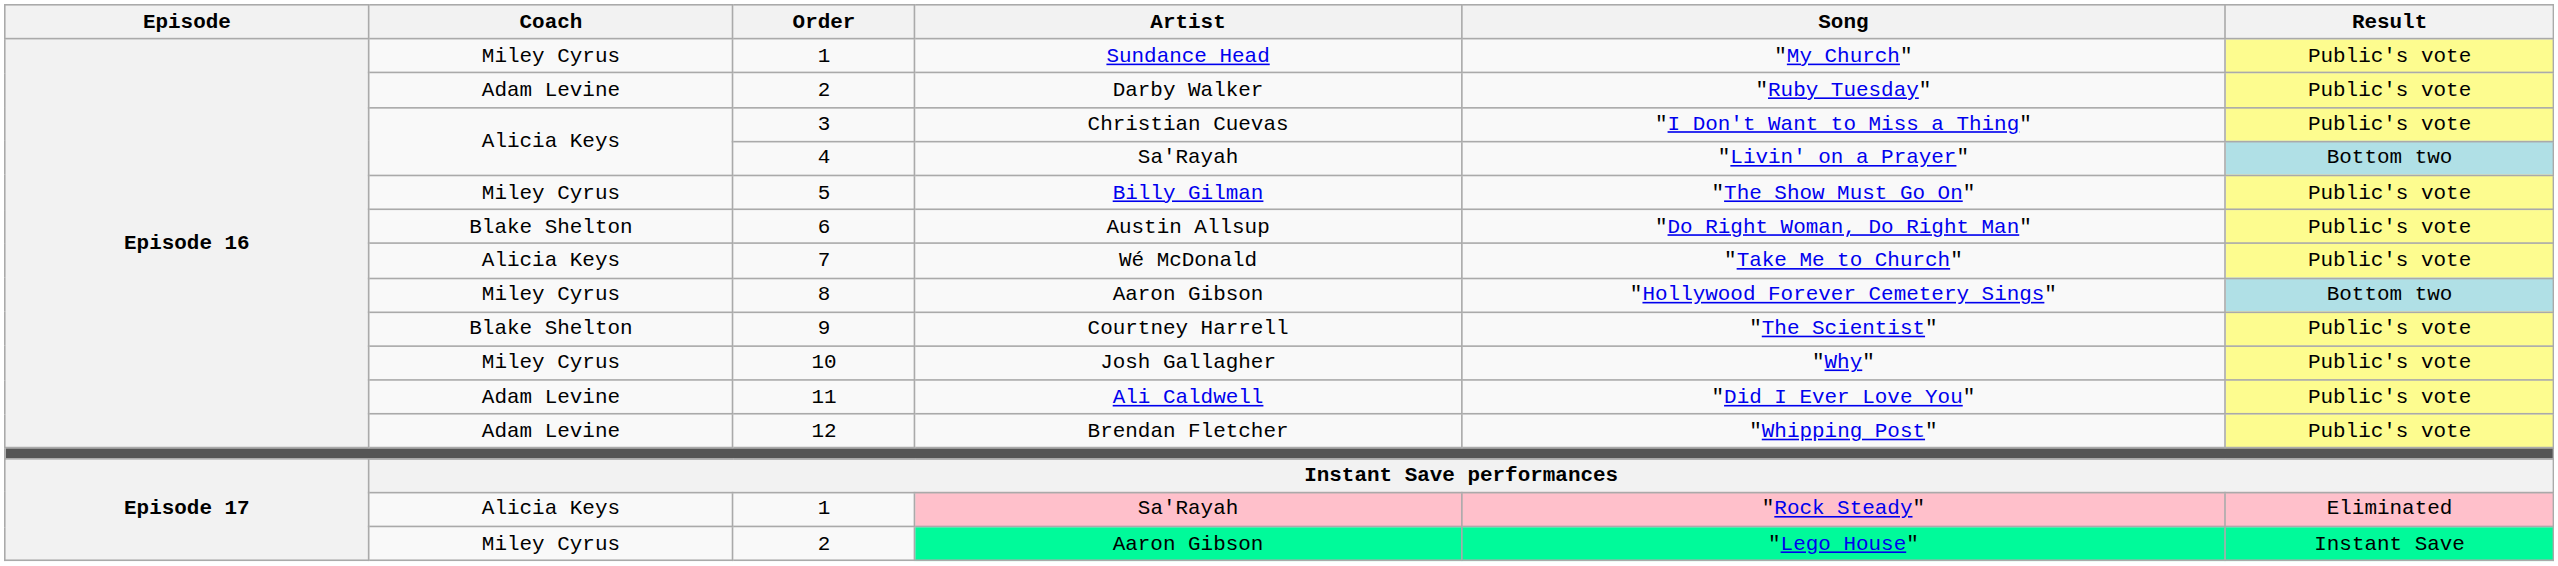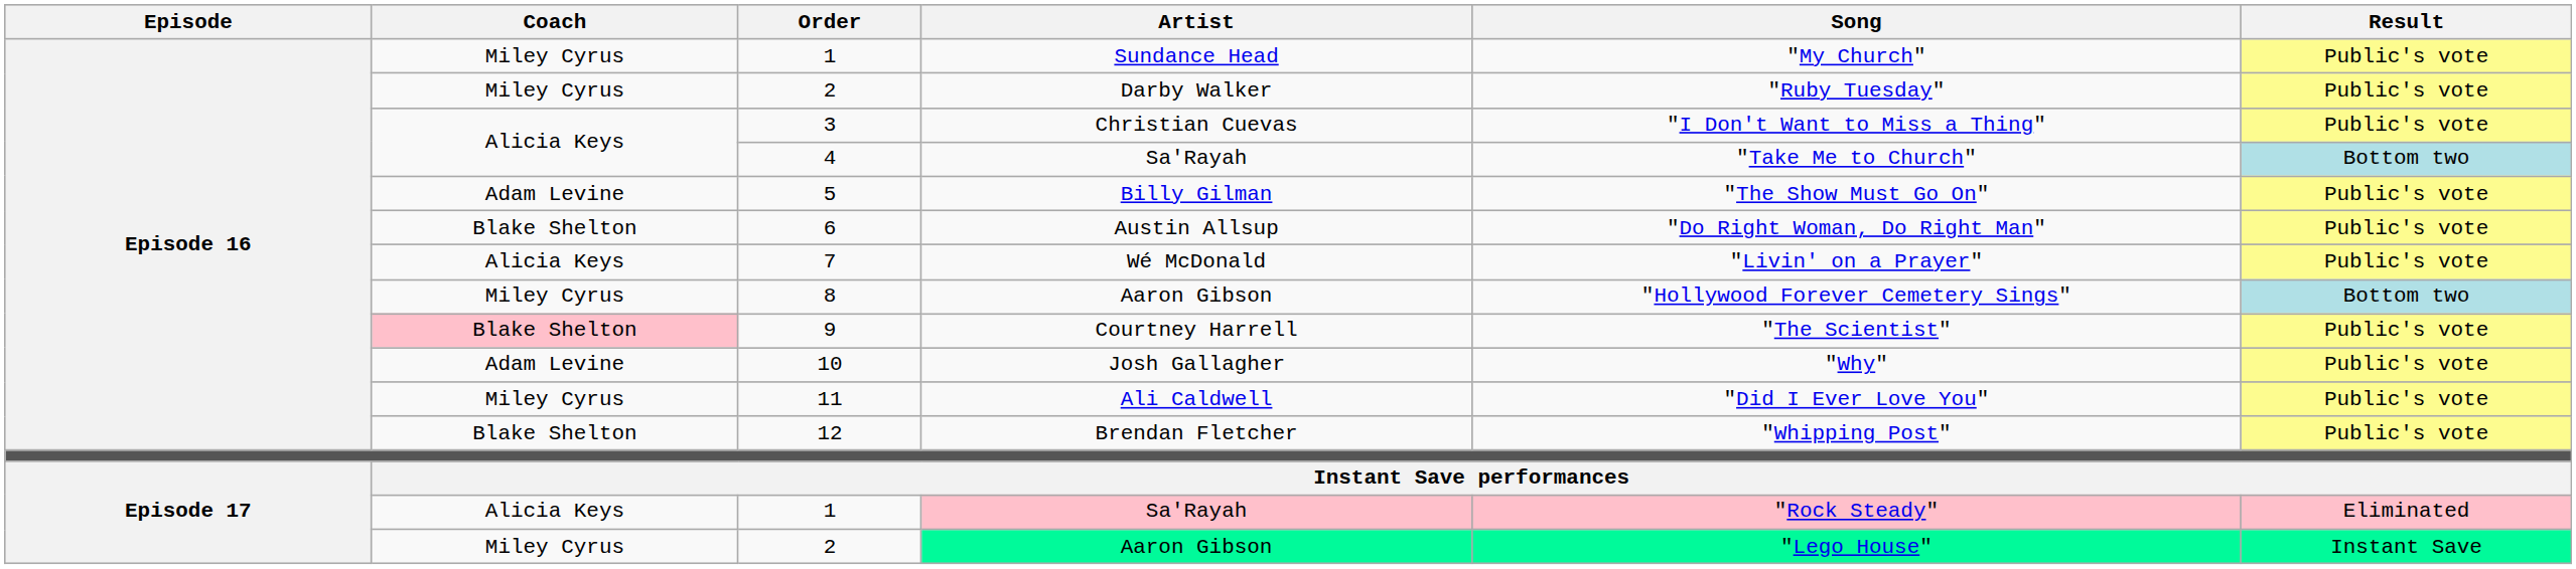2 / Darby Walker | Coach: Adam Levine -> Miley Cyrus
4 | Song: "Livin' on a Prayer" -> "Take Me to Church"
5 | Coach: Miley Cyrus -> Adam Levine
7 | Song: "Take Me to Church" -> "Livin' on a Prayer"
9 | Coach: no background -> pink background
10 | Coach: Miley Cyrus -> Adam Levine
11 | Coach: Adam Levine -> Miley Cyrus
12 | Coach: Adam Levine -> Blake Shelton
